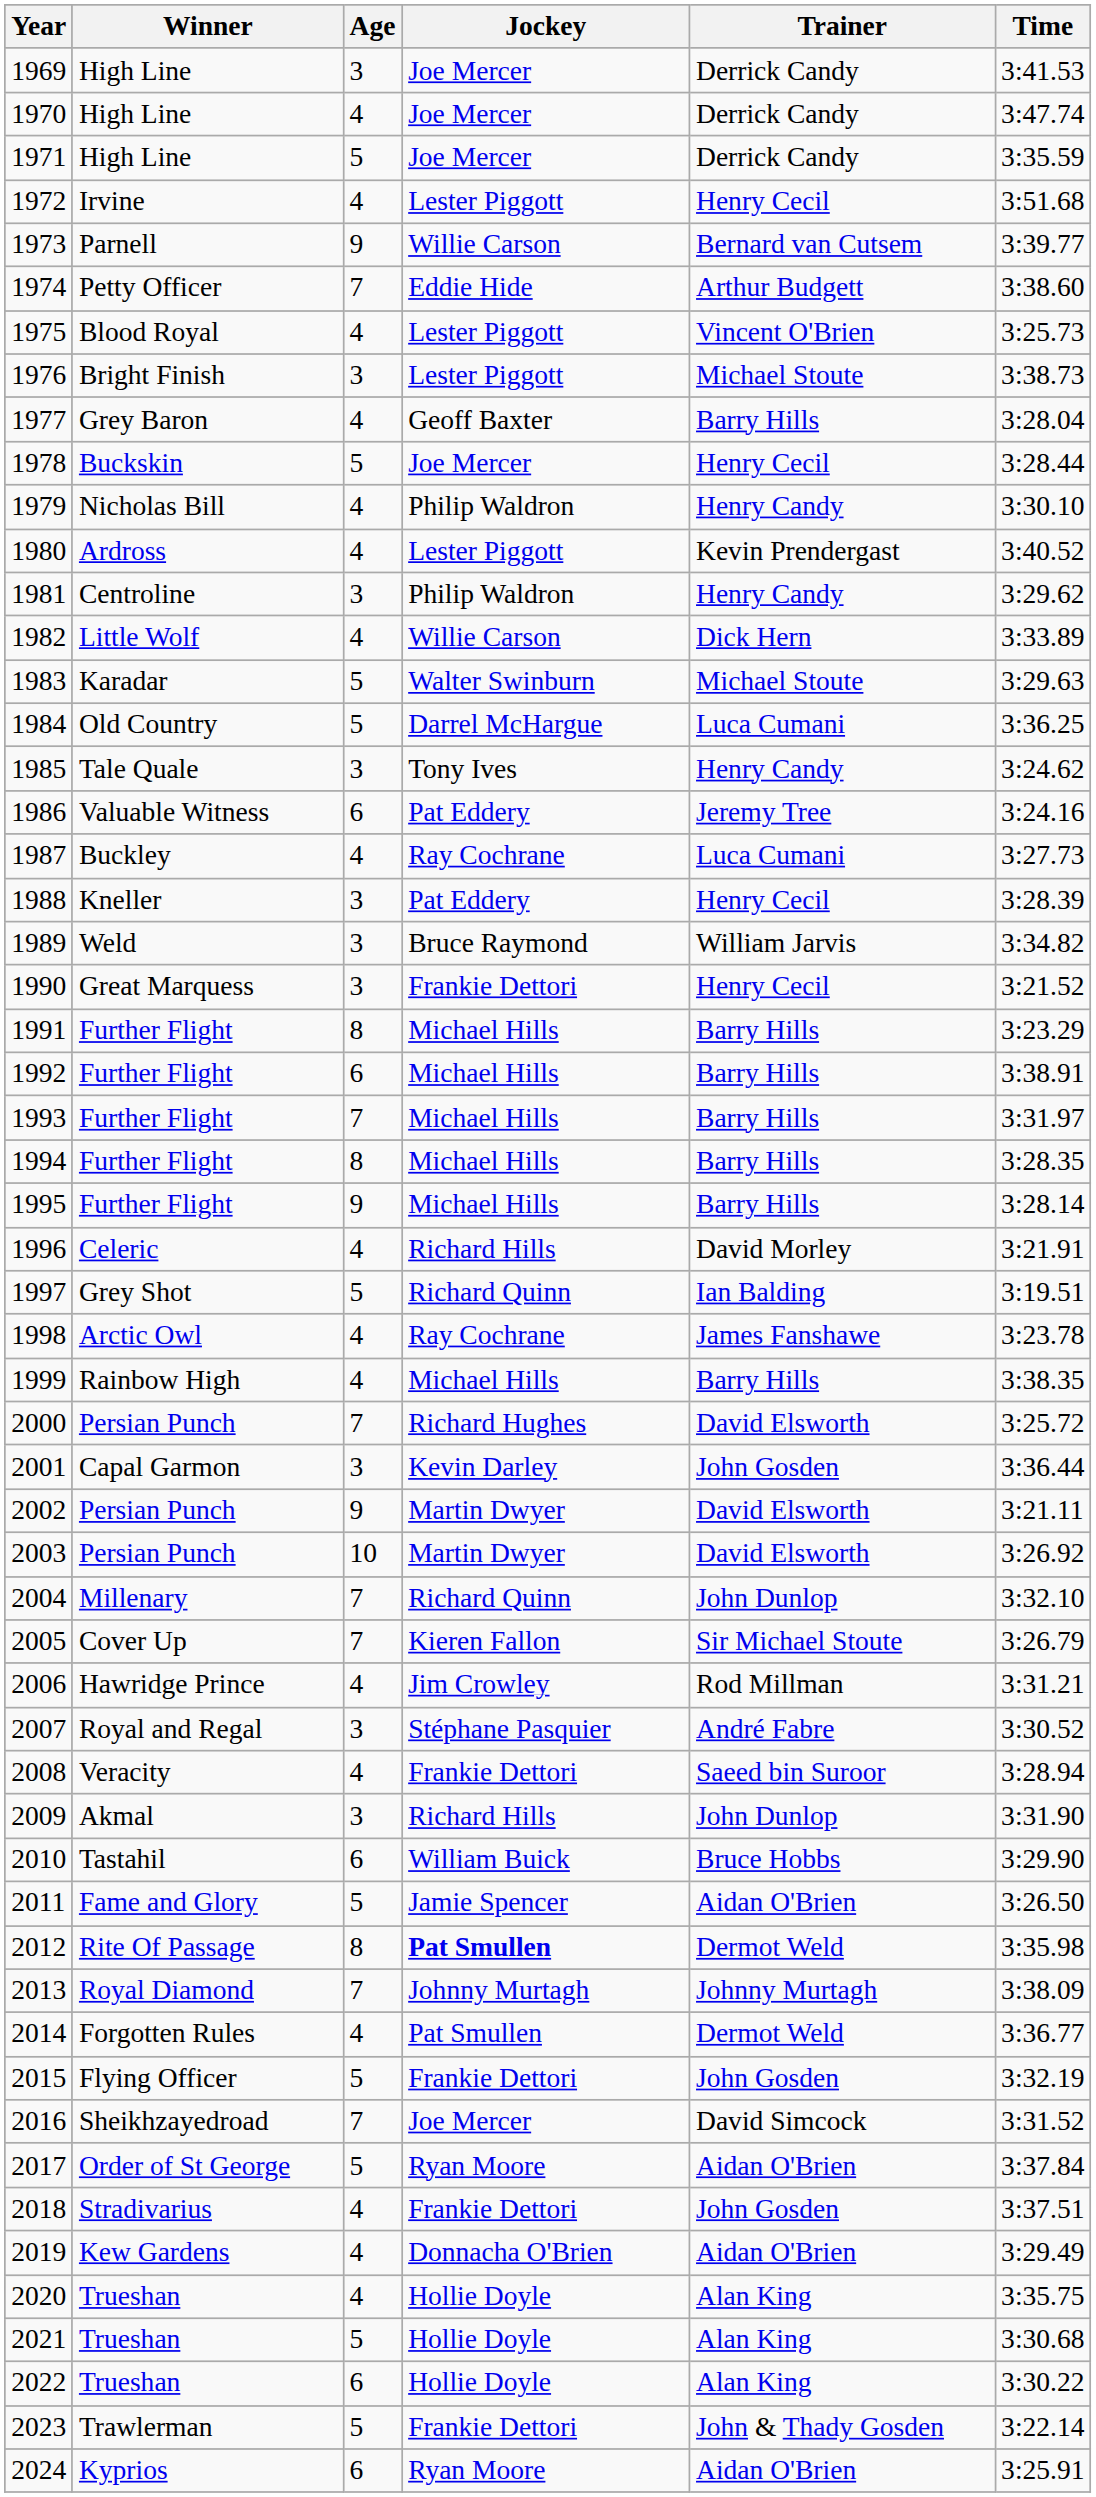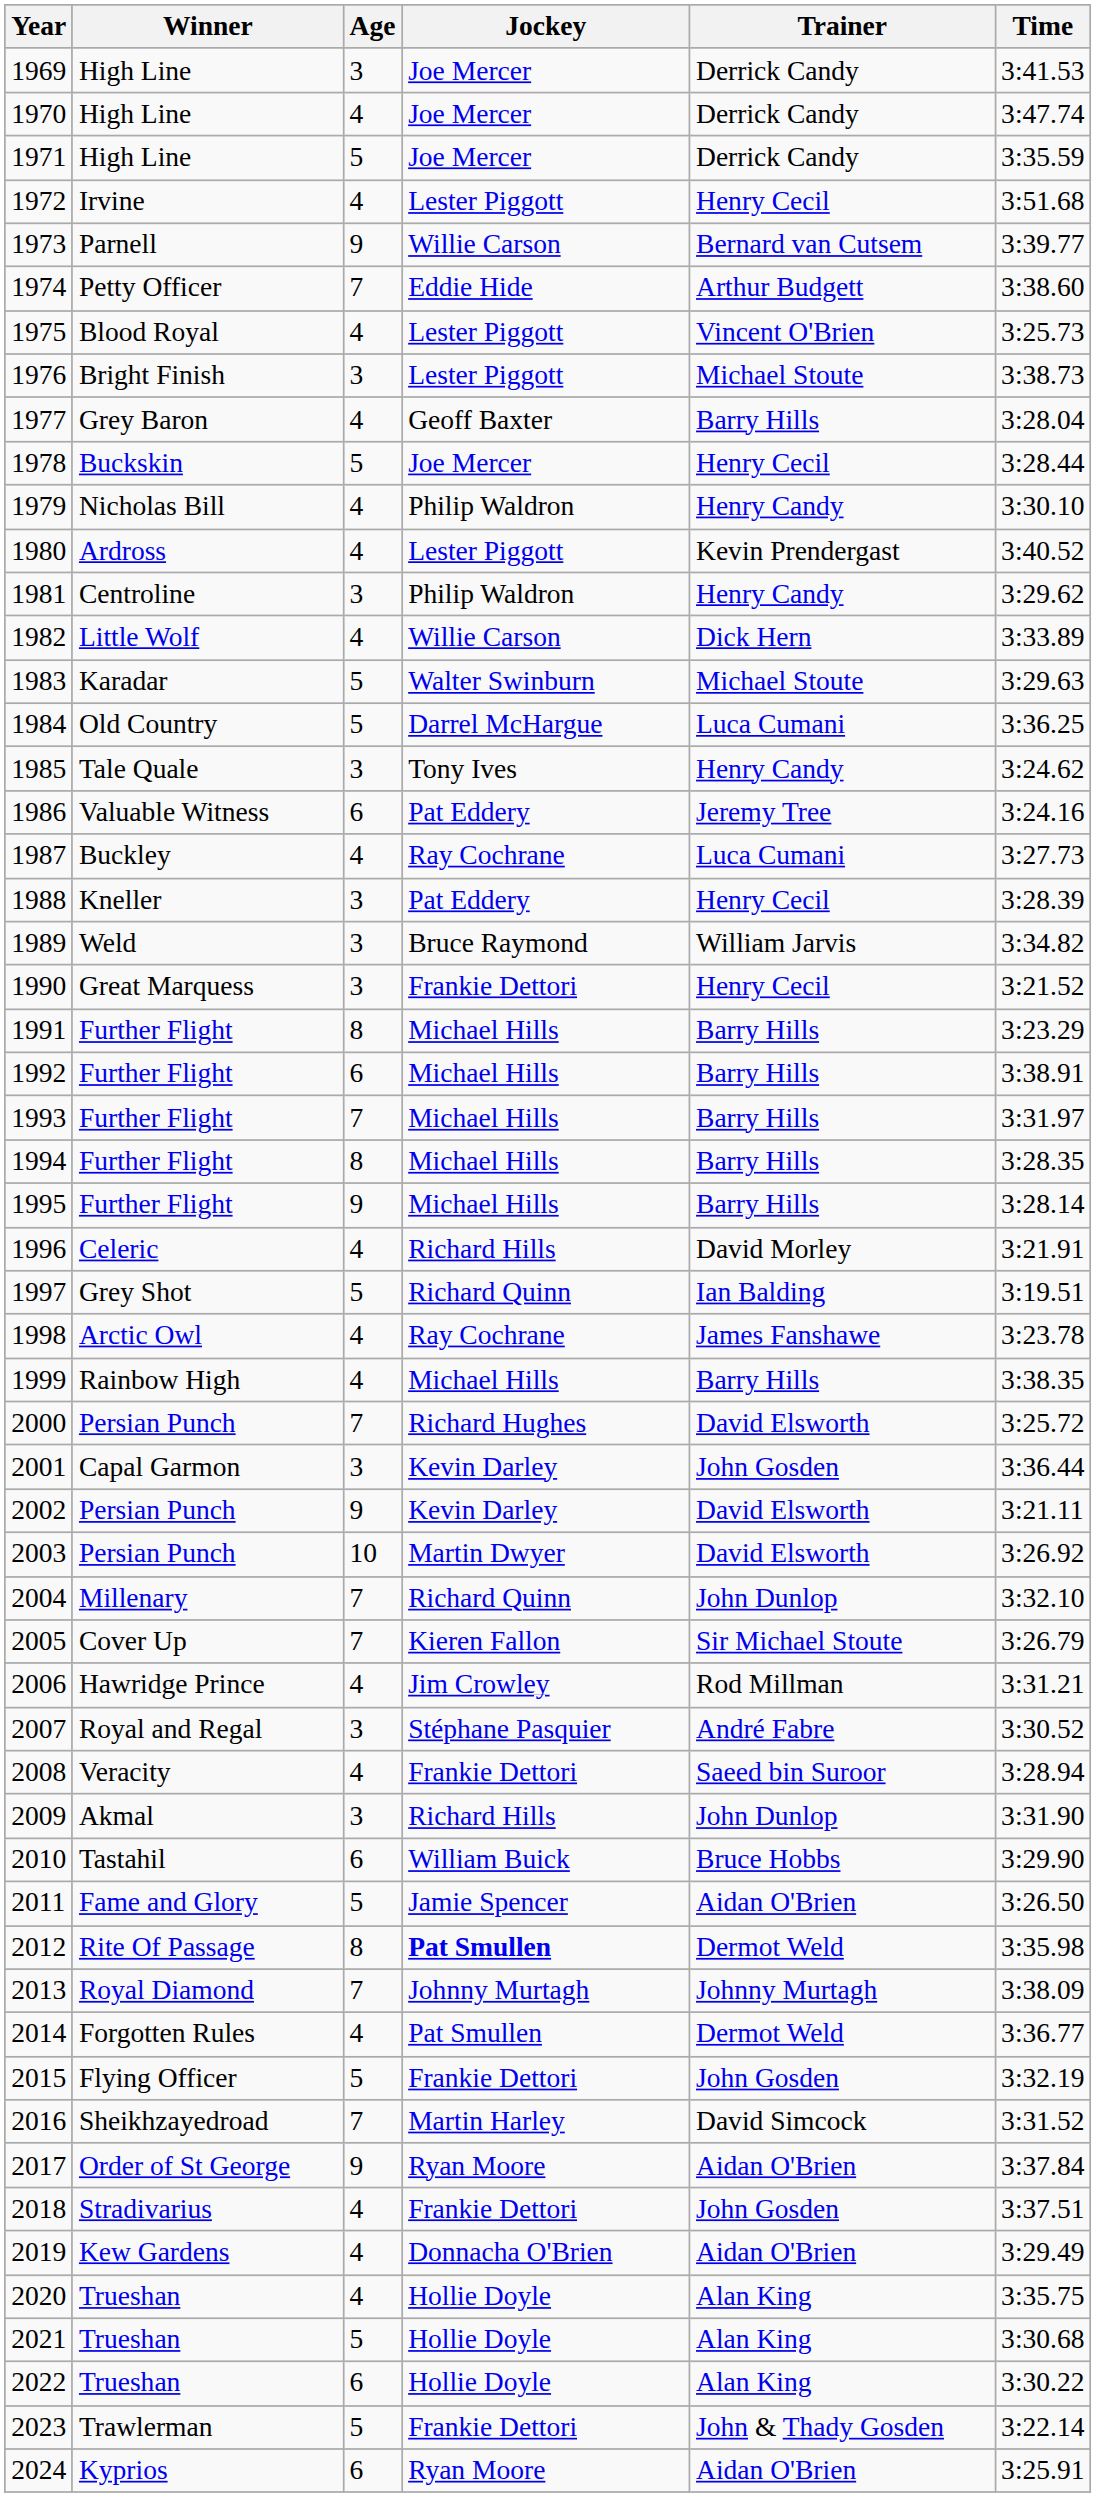2002 | Jockey: Martin Dwyer -> Kevin Darley
2016 | Jockey: Joe Mercer -> Martin Harley
2017 | Age: 5 -> 9
